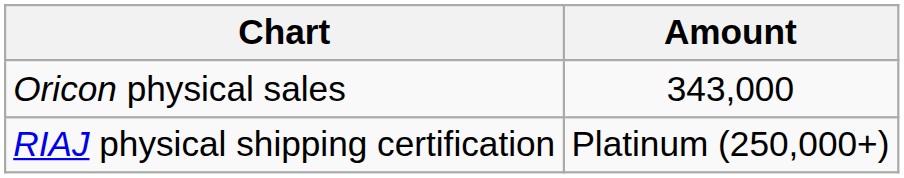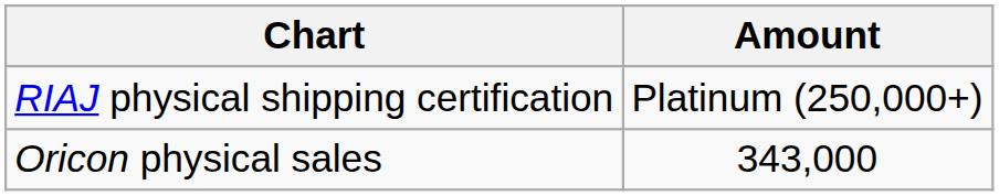rows swapped: Oricon physical sales <-> RIAJ physical shipping certification
